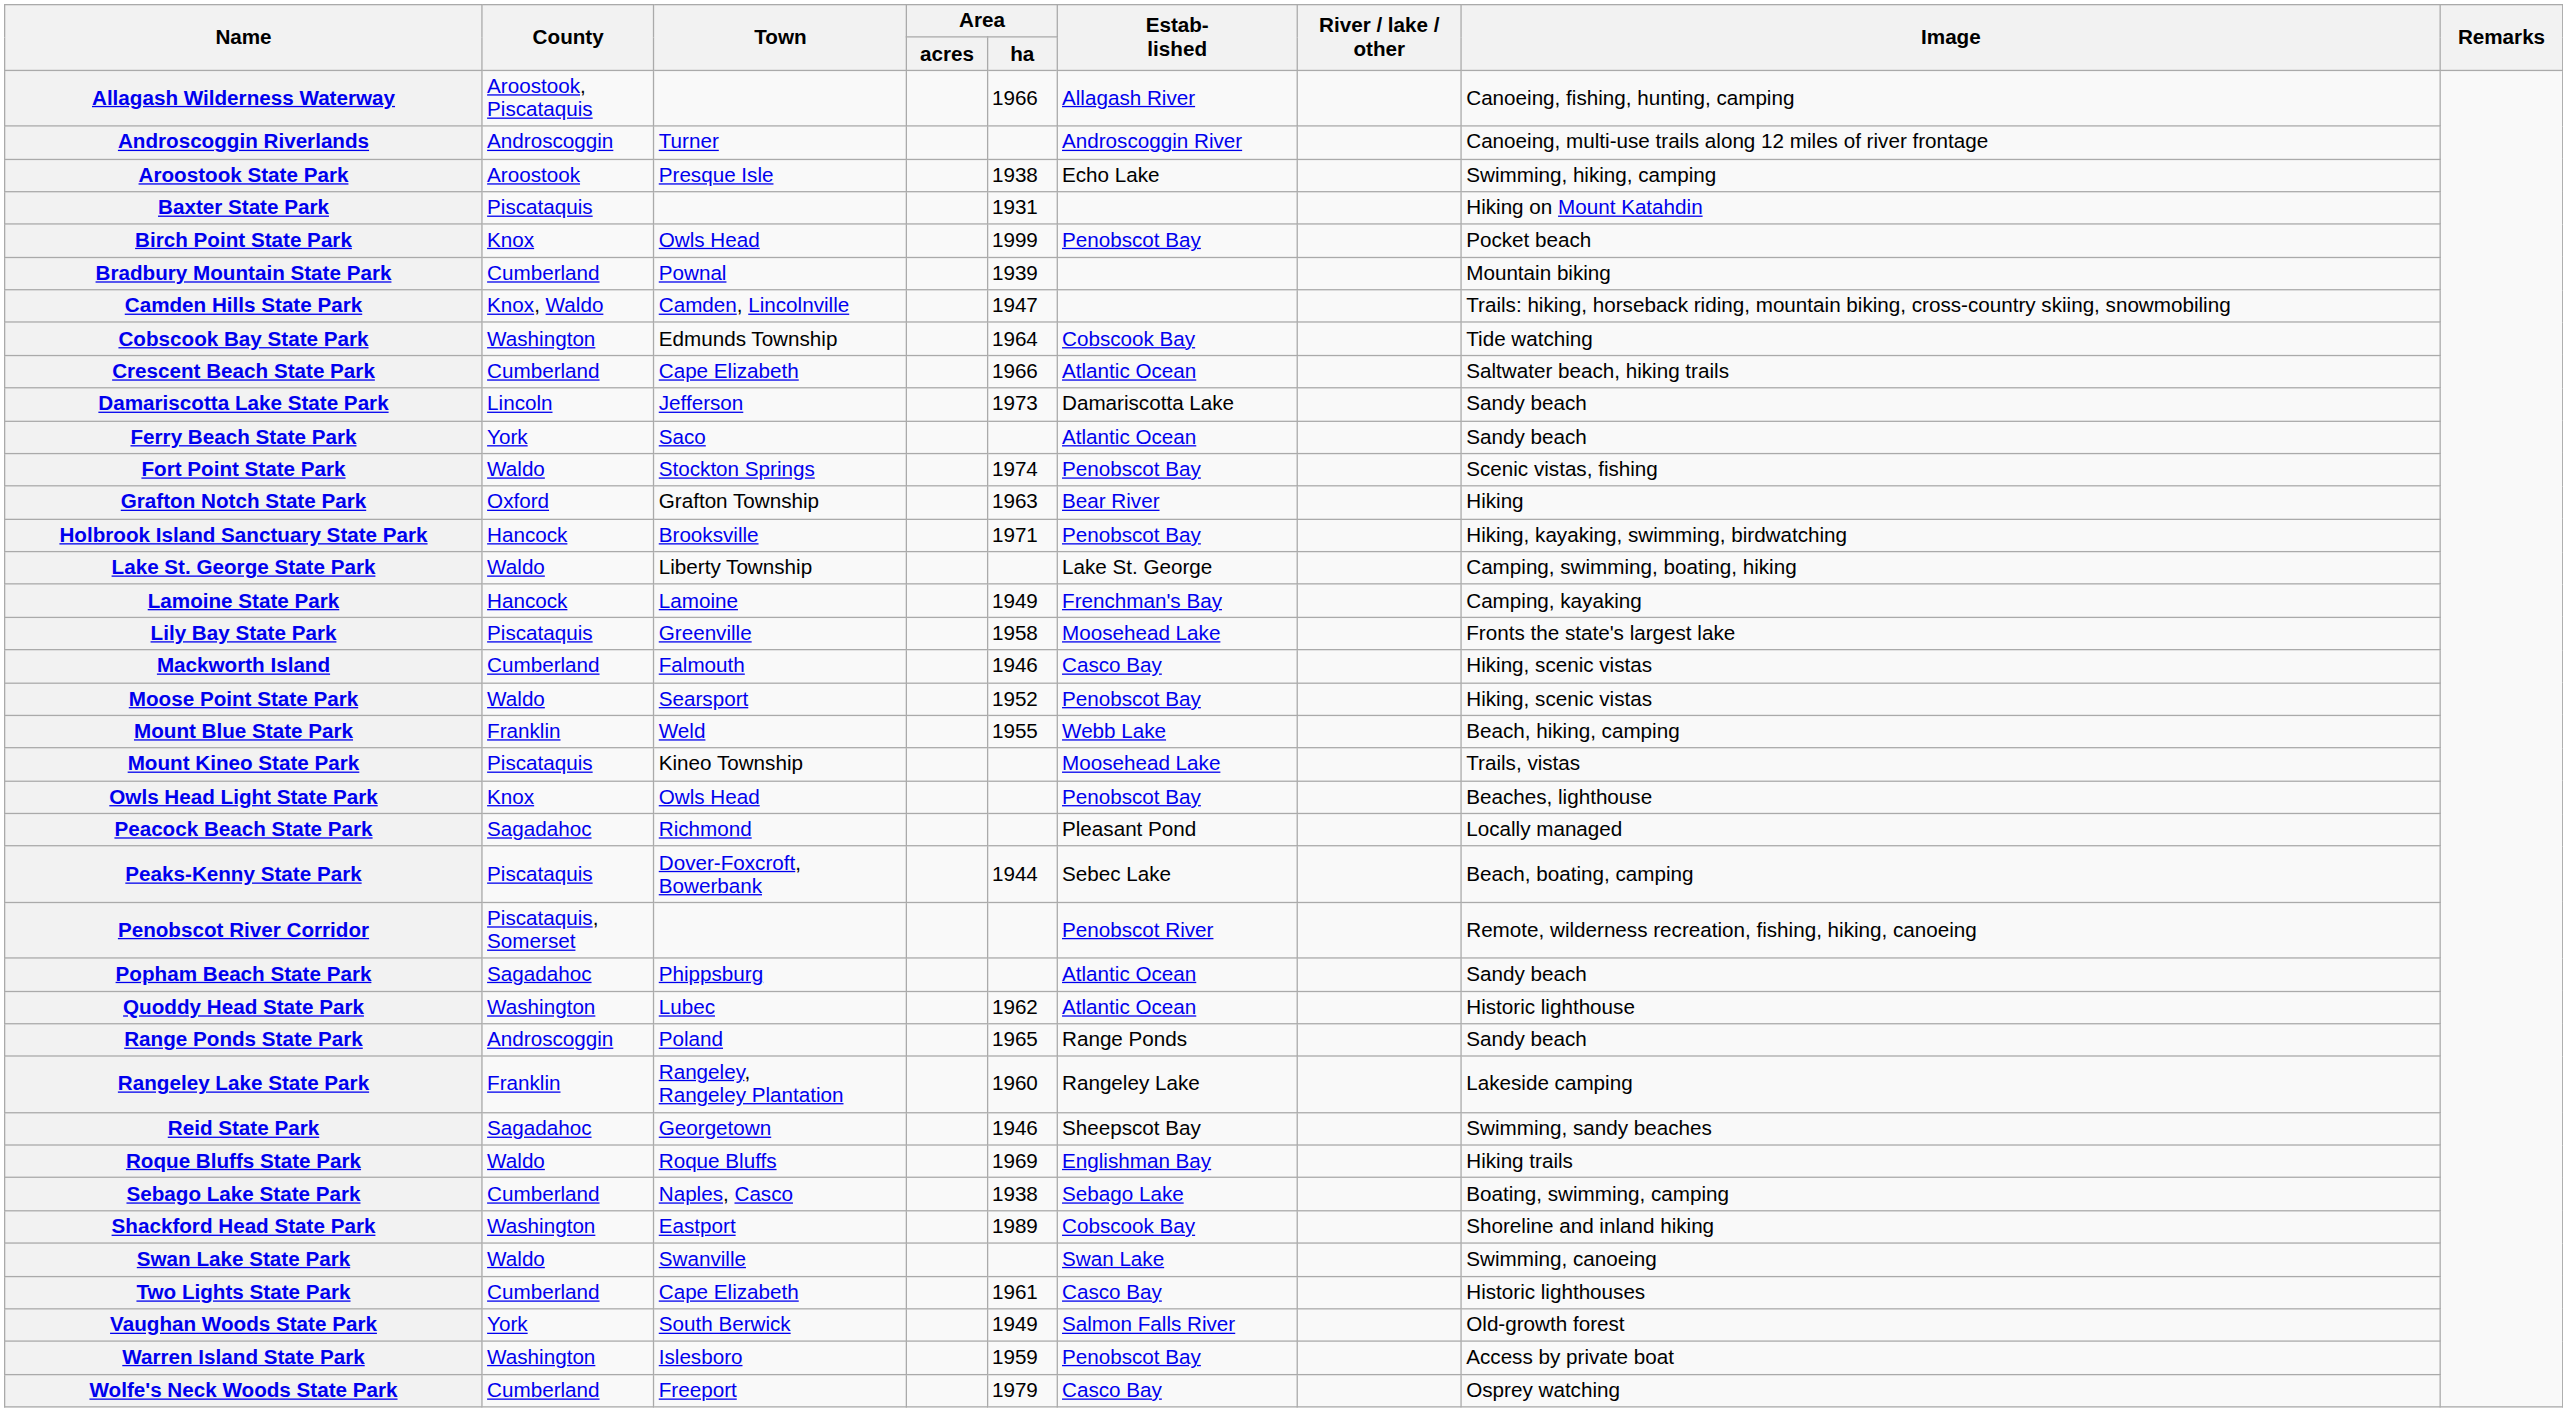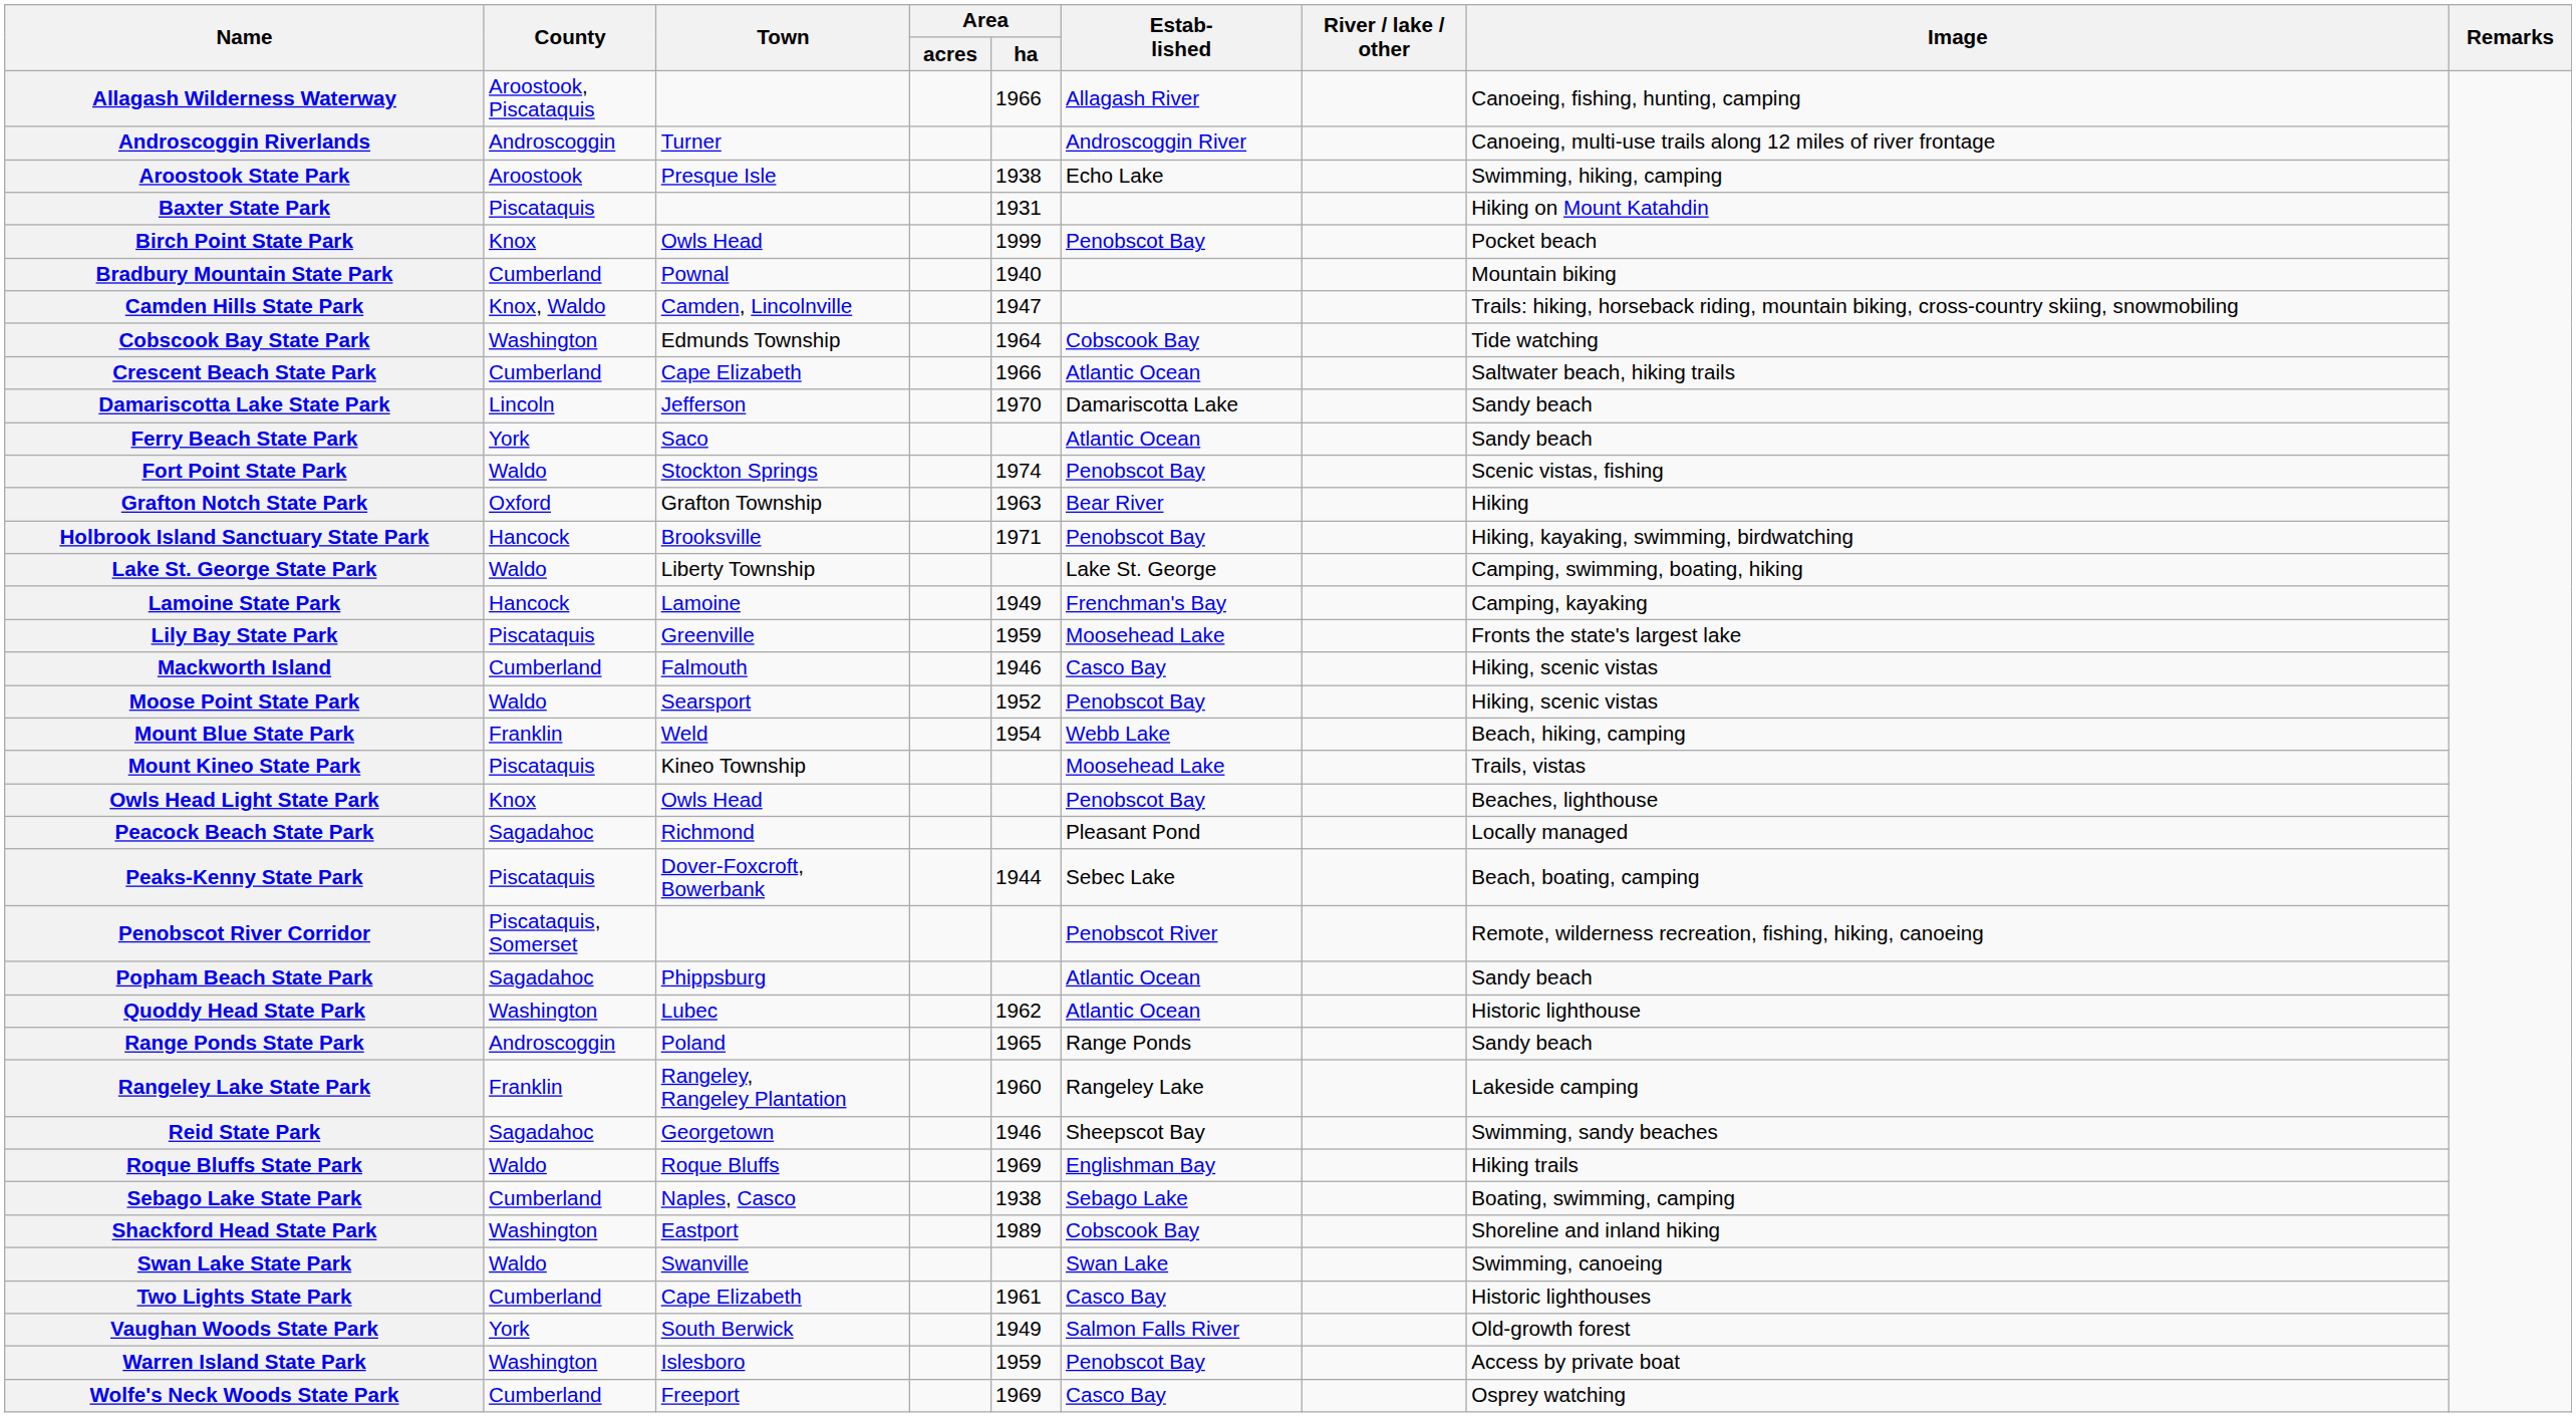Bradbury Mountain State Park | Area / ha: 1939 -> 1940
Damariscotta Lake State Park | Area / ha: 1973 -> 1970
Lily Bay State Park | Area / ha: 1958 -> 1959
Mount Blue State Park | Area / ha: 1955 -> 1954
Wolfe's Neck Woods State Park | Area / ha: 1979 -> 1969
